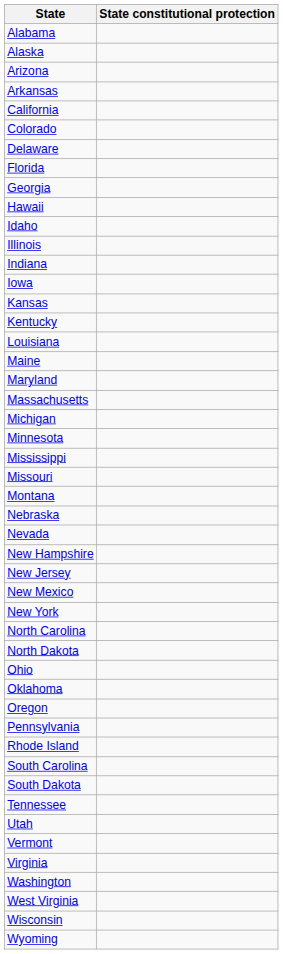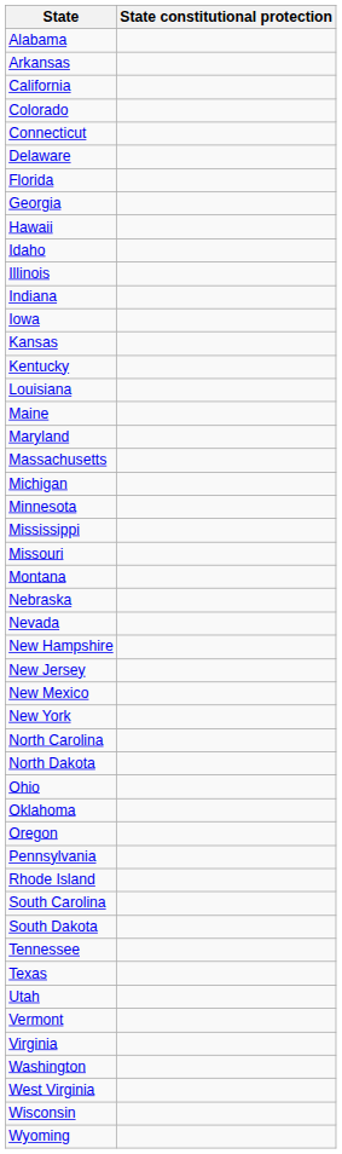- row: Alaska
- row: Arizona
+ row: Connecticut
+ row: Texas
